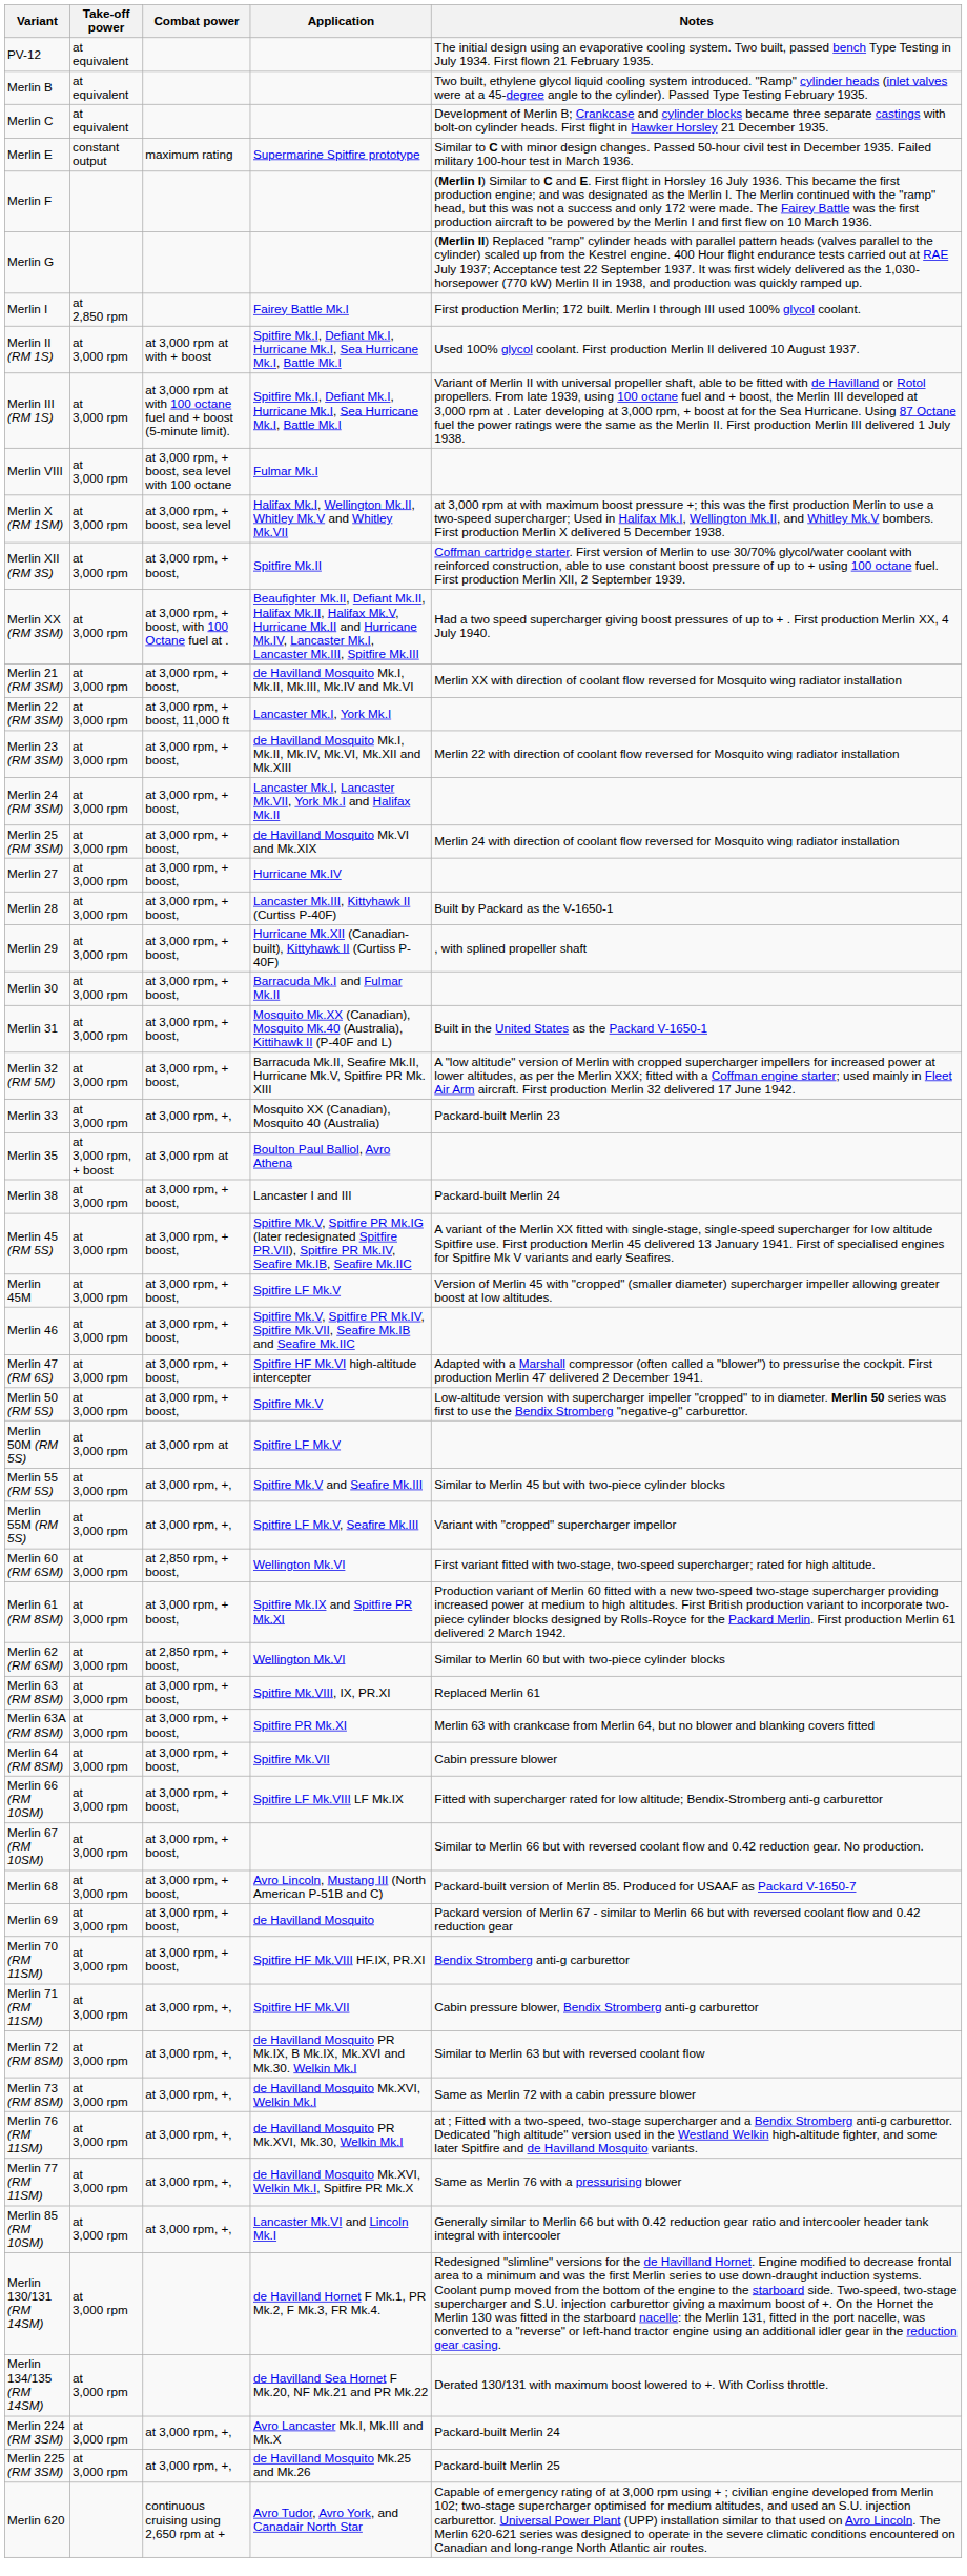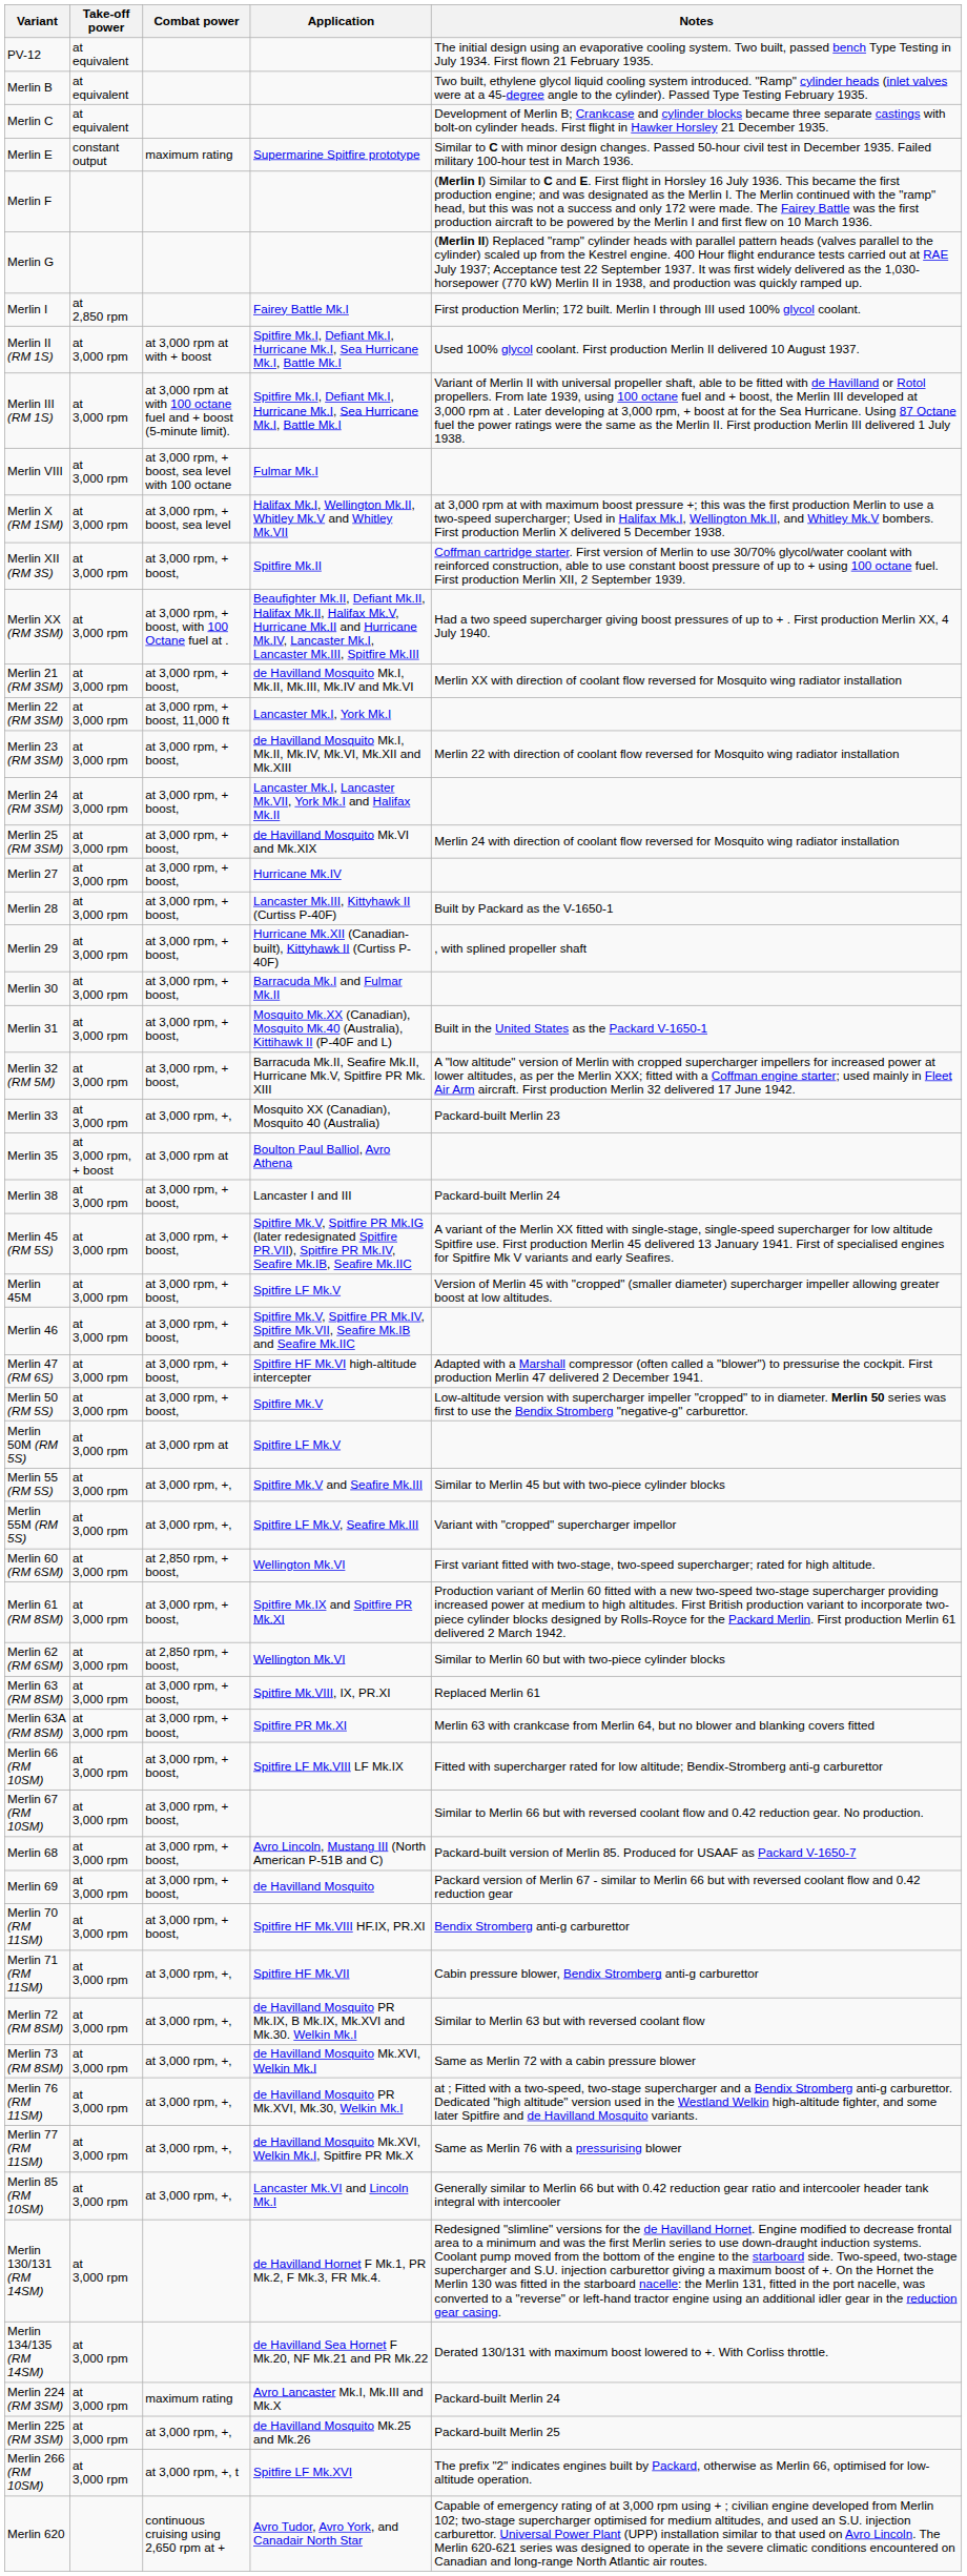- row: Merlin 64 (RM 8SM) | at 3,000 rpm | at 3,000 rpm, + boost, | Spitfire Mk.VII | Cabin pressure blower
Merlin 224 (RM 3SM) | Combat power: at 3,000 rpm, +, -> maximum rating
+ row: Merlin 266 (RM 10SM) | at 3,000 rpm | at 3,000 rpm, +, t | Spitfire LF Mk.XVI | The prefix "2" indicates engines built by Packard, otherwise as Merlin 66, optimised for low-altitude operation.
